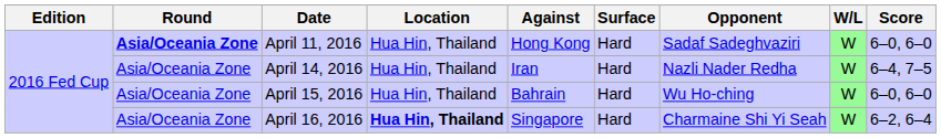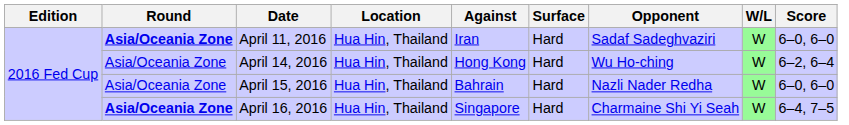April 11, 2016 | Against: Hong Kong -> Iran
April 14, 2016 | Against: Iran -> Hong Kong
April 14, 2016 | Opponent: Nazli Nader Redha -> Wu Ho-ching
April 14, 2016 | Score: 6–4, 7–5 -> 6–2, 6–4
April 15, 2016 | Opponent: Wu Ho-ching -> Nazli Nader Redha
April 16, 2016 | Round: normal -> bold
April 16, 2016 | Location: bold -> normal
April 16, 2016 | Score: 6–2, 6–4 -> 6–4, 7–5
